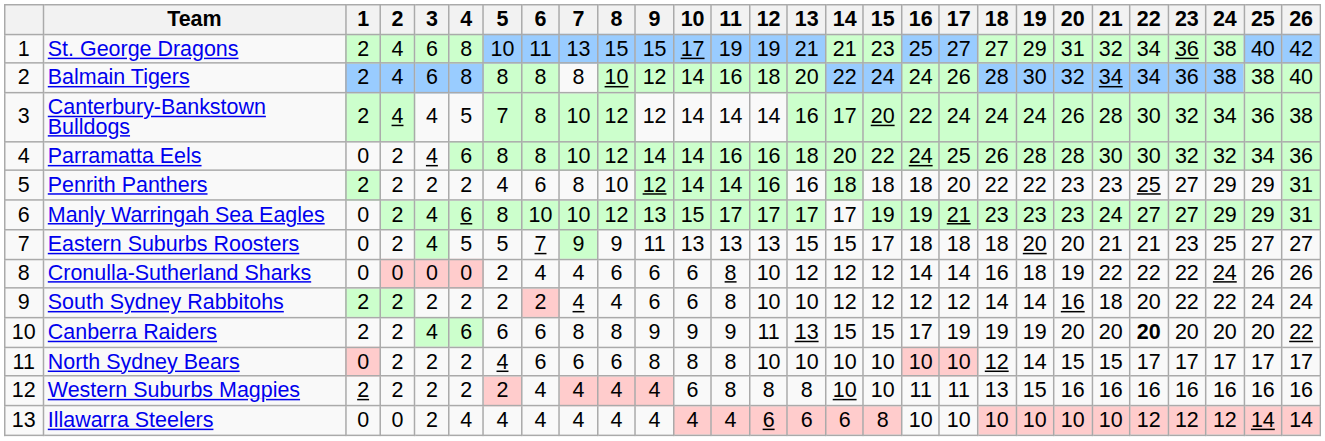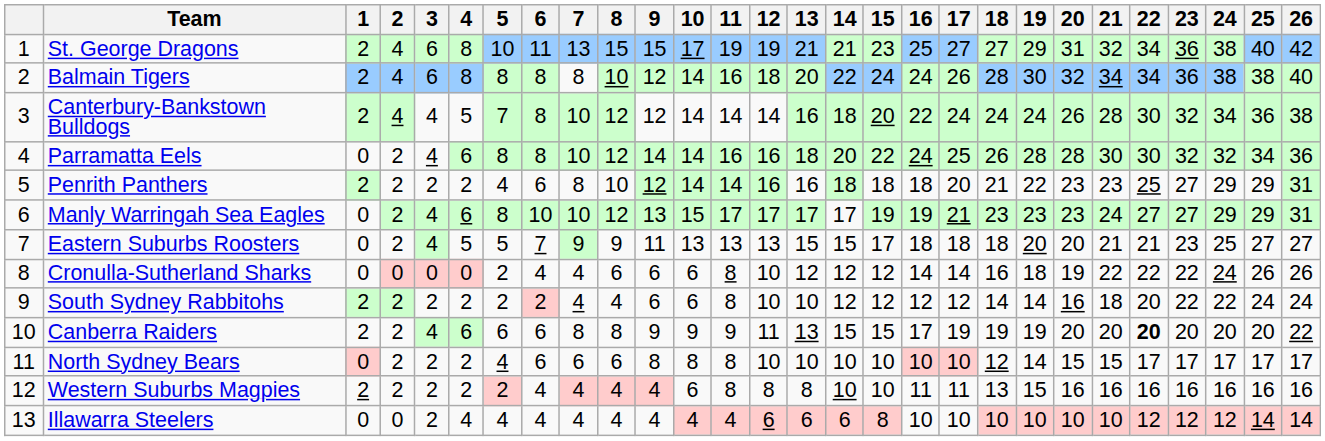Canterbury-Bankstown Bulldogs | 14: 17 -> 18
Penrith Panthers | 18: 22 -> 21
